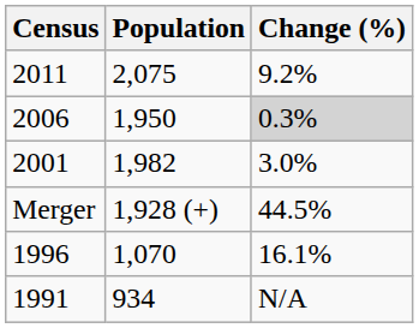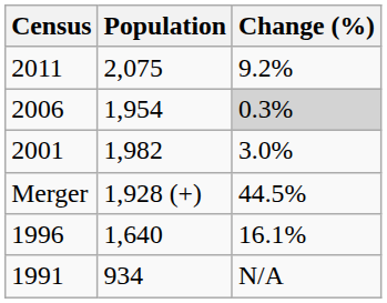2006 | Population: 1,950 -> 1,954
1996 | Population: 1,070 -> 1,640
